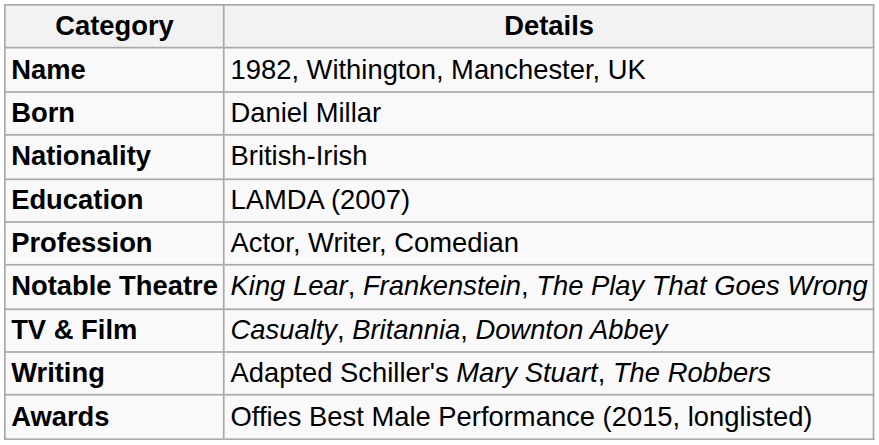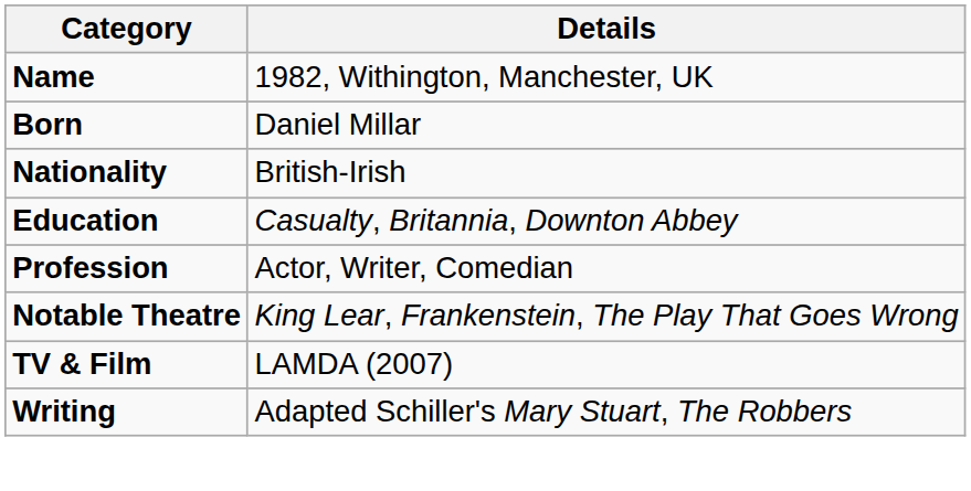Education | Details: LAMDA (2007) -> Casualty, Britannia, Downton Abbey
TV & Film | Details: Casualty, Britannia, Downton Abbey -> LAMDA (2007)
- row: Awards | Offies Best Male Performance (2015, longlisted)
